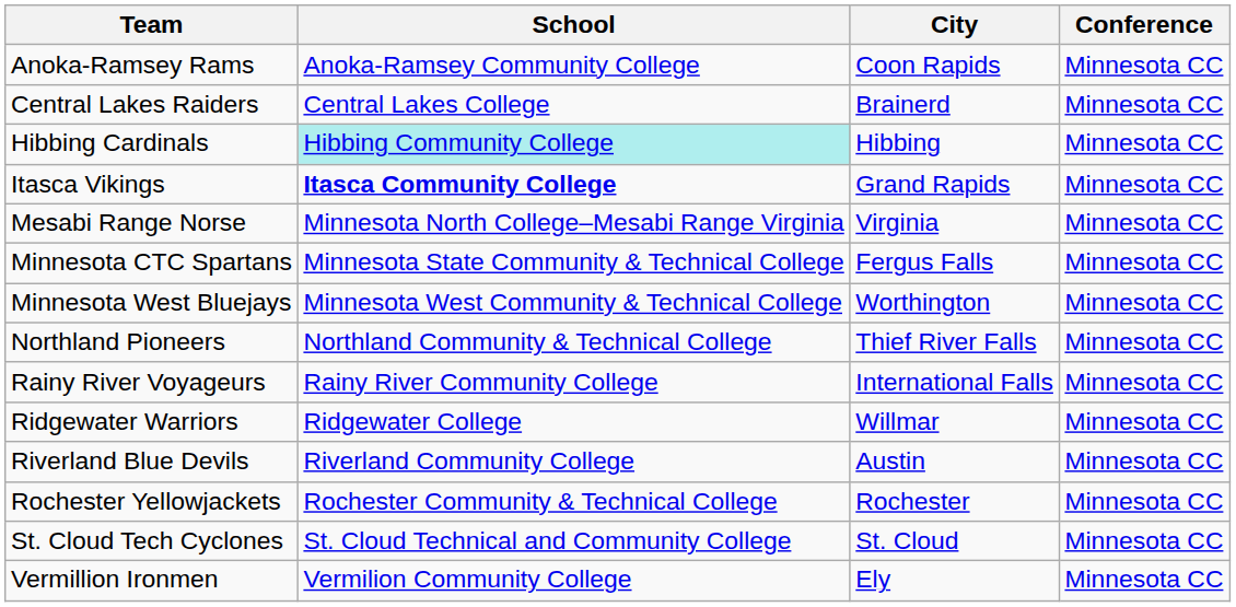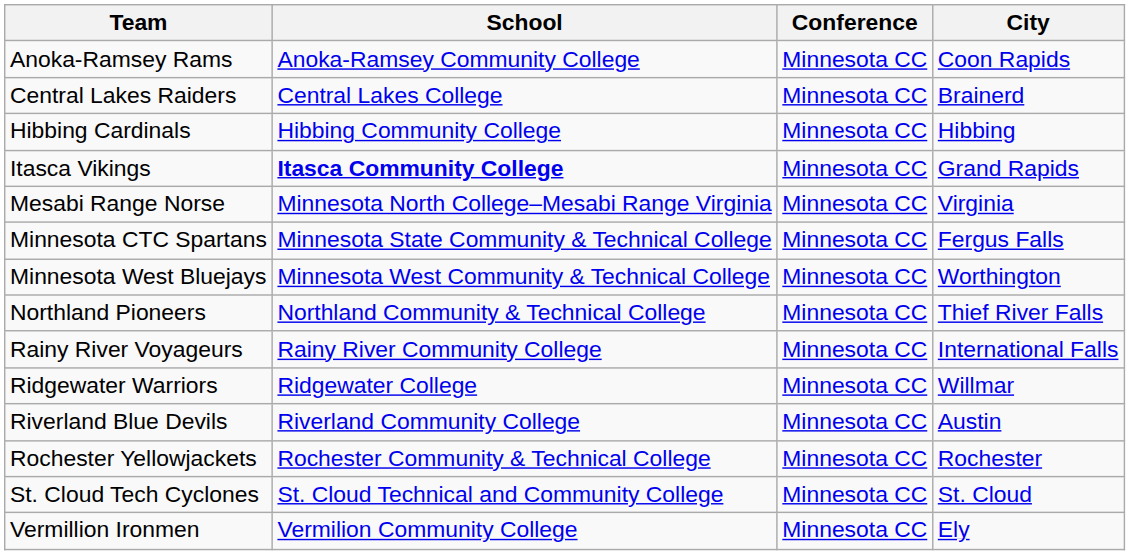columns swapped: City <-> Conference
Hibbing Cardinals | School: paleturquoise background -> no background
